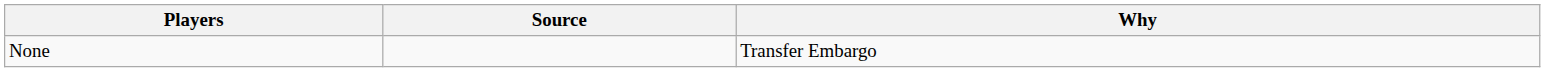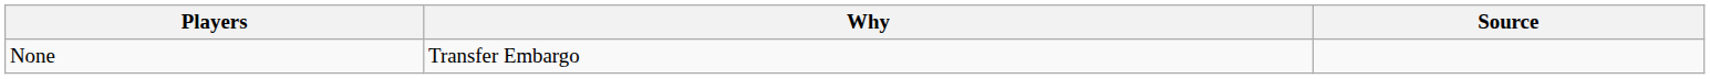columns swapped: Why <-> Source
